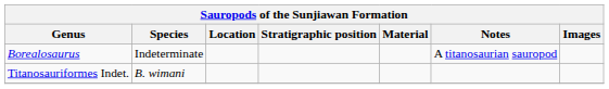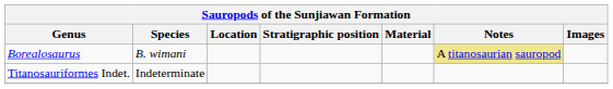Borealosaurus | Species: Indeterminate -> B. wimani
Borealosaurus | Notes: no background -> khaki background
Titanosauriformes Indet. | Species: B. wimani -> Indeterminate
